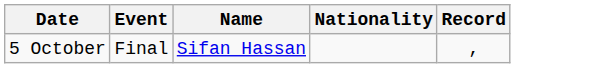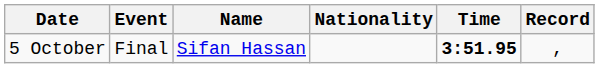+ column: Time | 3:51.95
